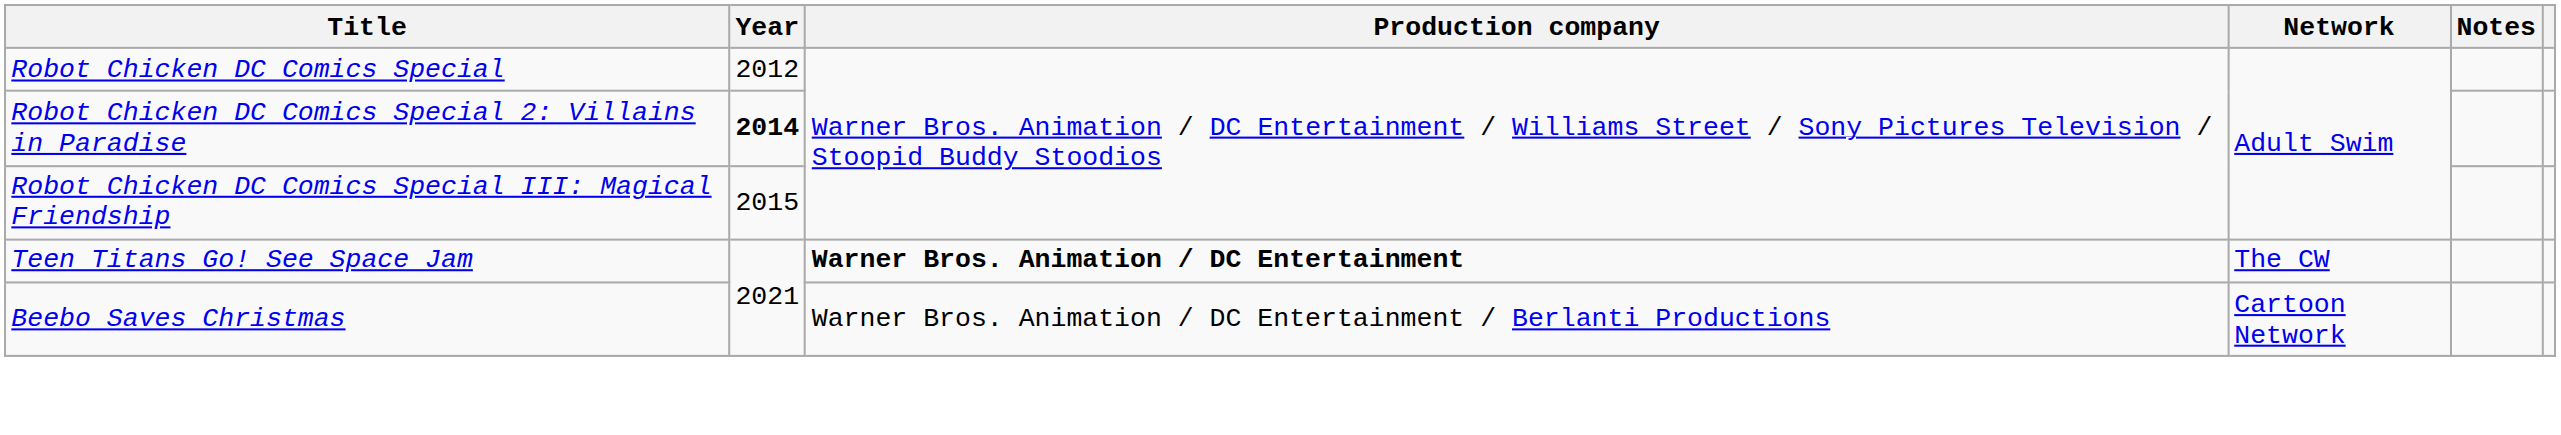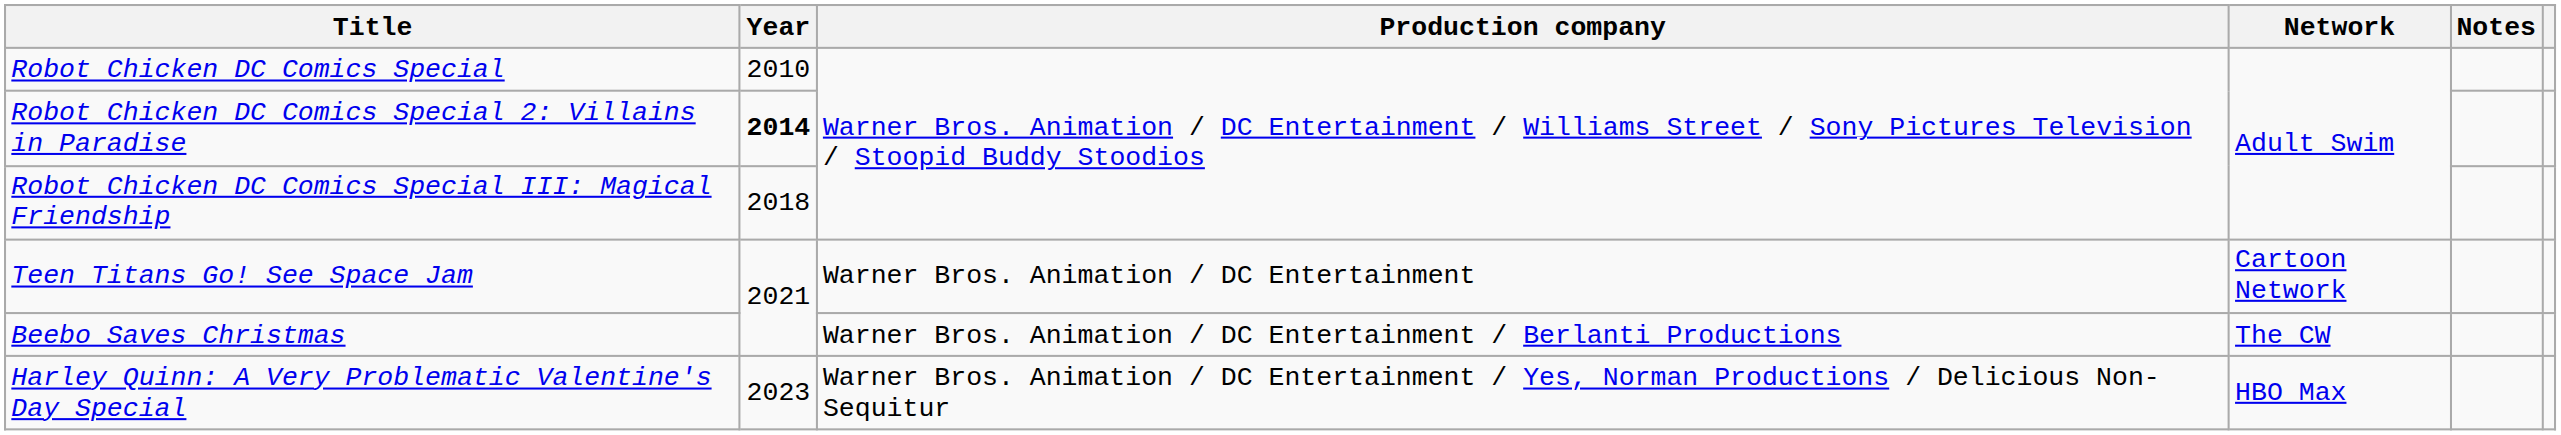Robot Chicken DC Comics Special | Year: 2012 -> 2010
Robot Chicken DC Comics Special III: Magical Friendship | Year: 2015 -> 2018
Teen Titans Go! See Space Jam | Production company: bold -> normal
Teen Titans Go! See Space Jam | Network: The CW -> Cartoon Network
Beebo Saves Christmas | Network: Cartoon Network -> The CW
+ row: Harley Quinn: A Very Problematic Valentine's Day Special | 2023 | Warner Bros. Animation / DC Entertainment / Yes, Norman Productions / Delicious Non-Sequitur | HBO Max
